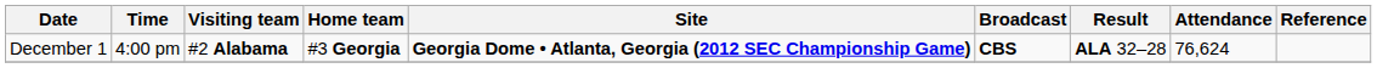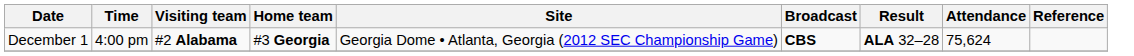December 1 | Site: bold -> normal
December 1 | Attendance: 76,624 -> 75,624
